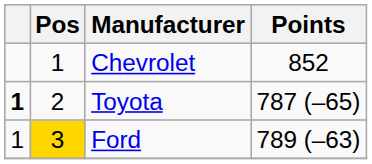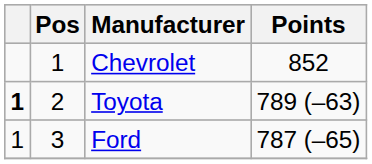Toyota | Points: 787 (–65) -> 789 (–63)
Ford | Pos: gold background -> no background
Ford | Points: 789 (–63) -> 787 (–65)
